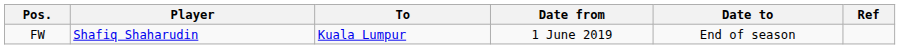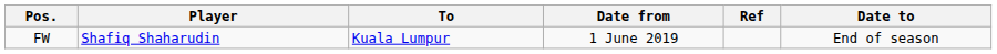columns swapped: Date to <-> Ref
